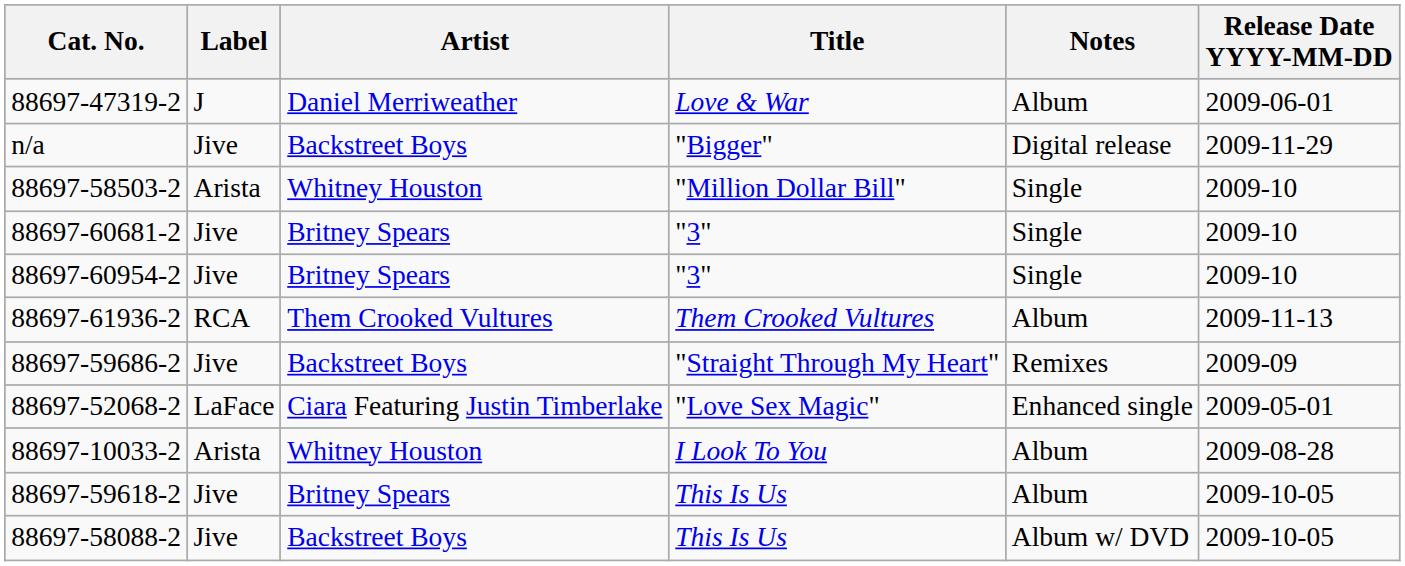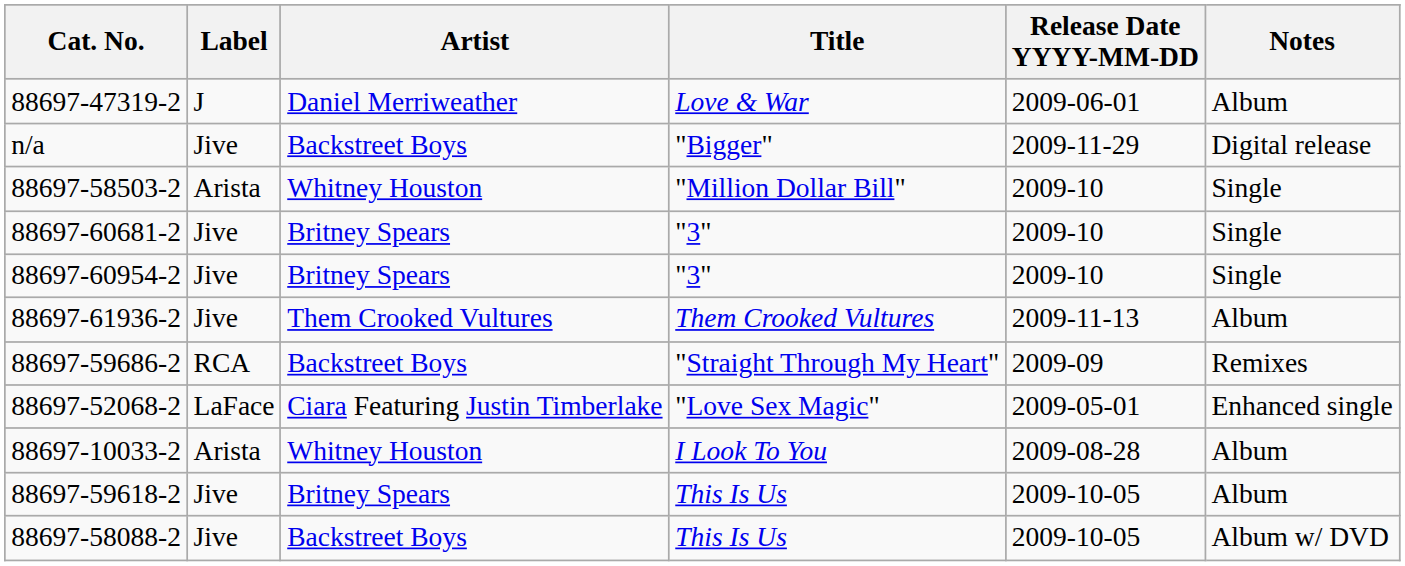columns swapped: Release Date YYYY-MM-DD <-> Notes
88697-61936-2 | Label: RCA -> Jive
88697-59686-2 | Label: Jive -> RCA
